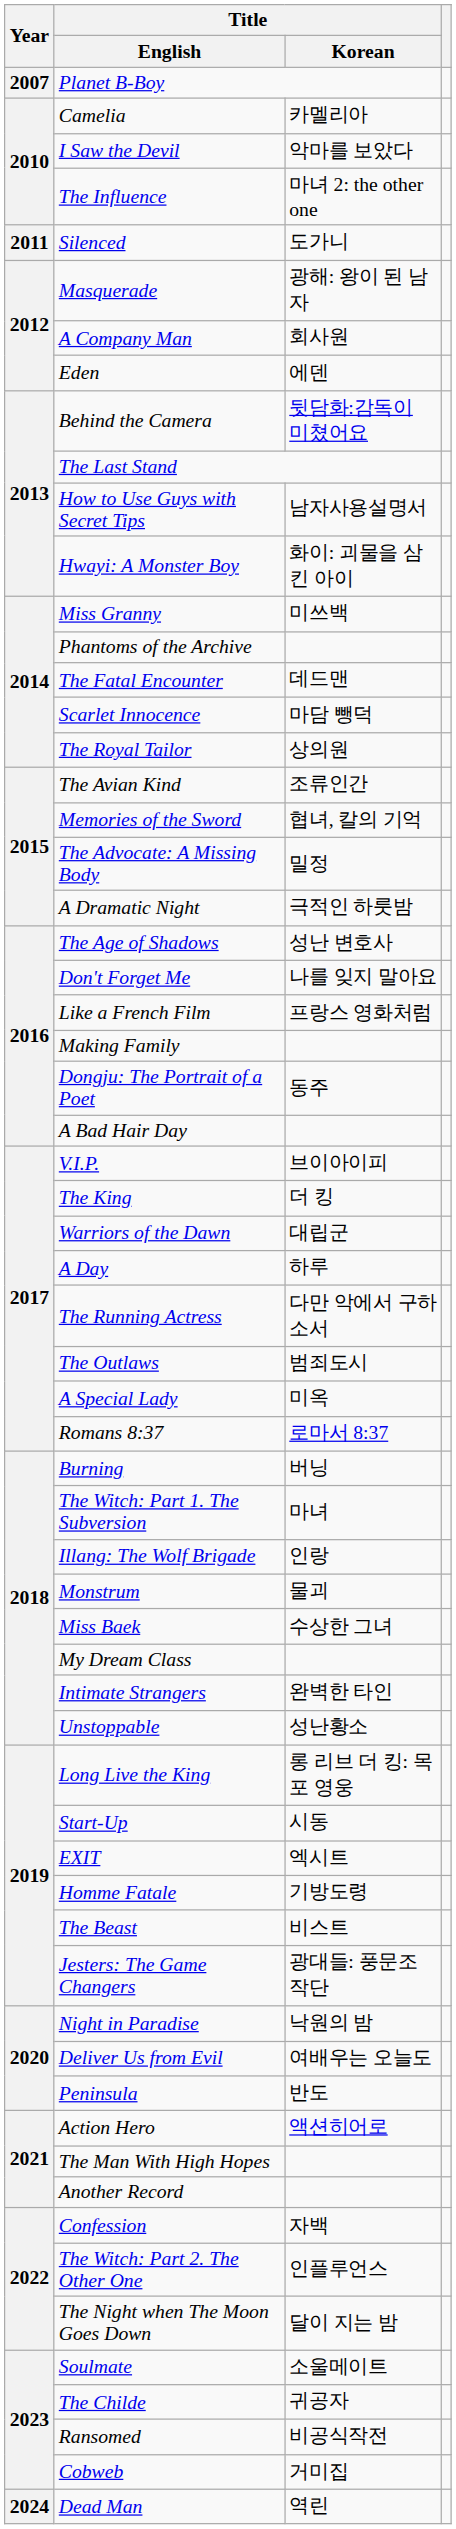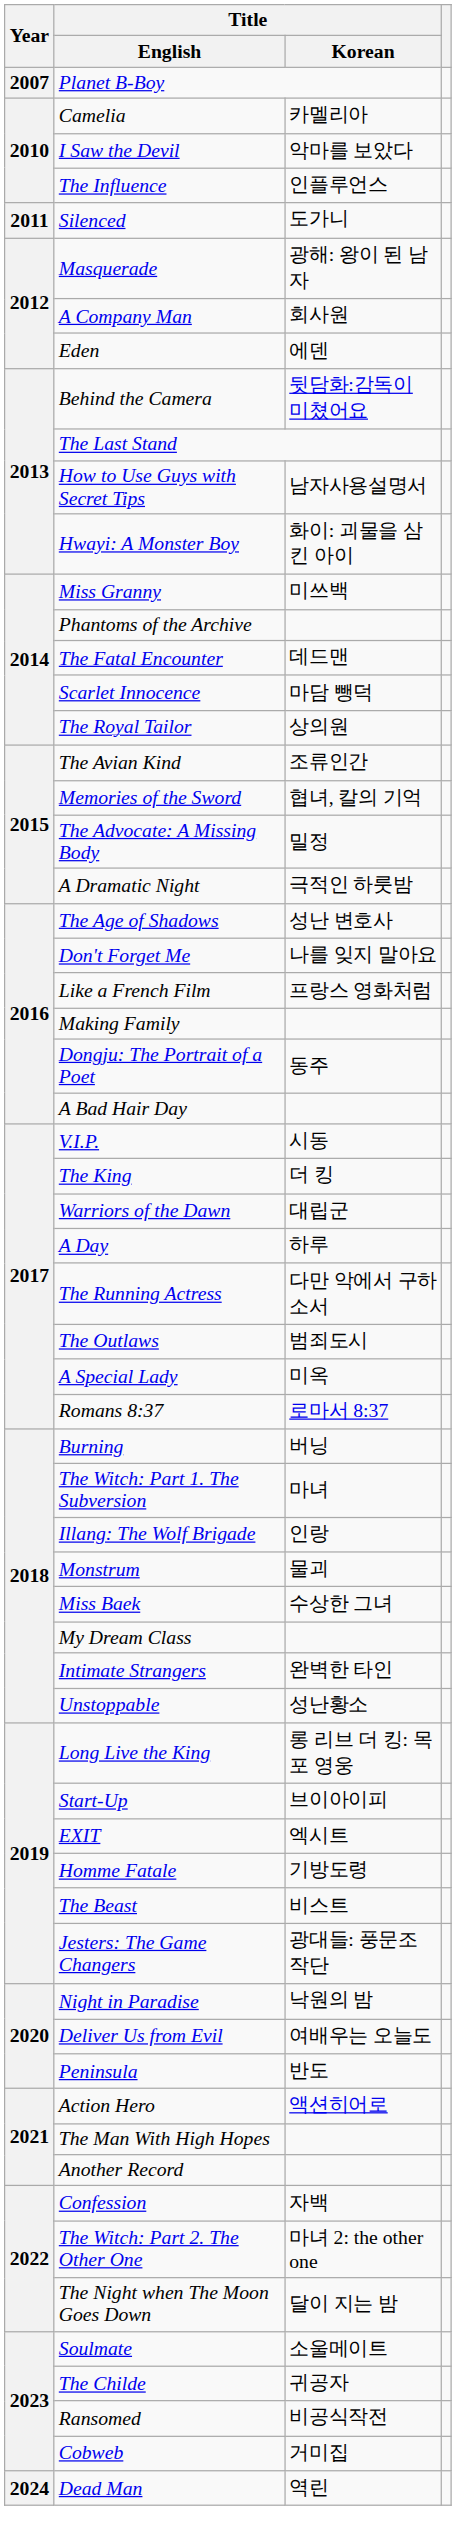The Influence | Title / Korean: 마녀 2: the other one -> 인플루언스
V.I.P. | Title / Korean: 브이아이피 -> 시동
Start-Up | Title / Korean: 시동 -> 브이아이피
The Witch: Part 2. The Other One | Title / Korean: 인플루언스 -> 마녀 2: the other one
